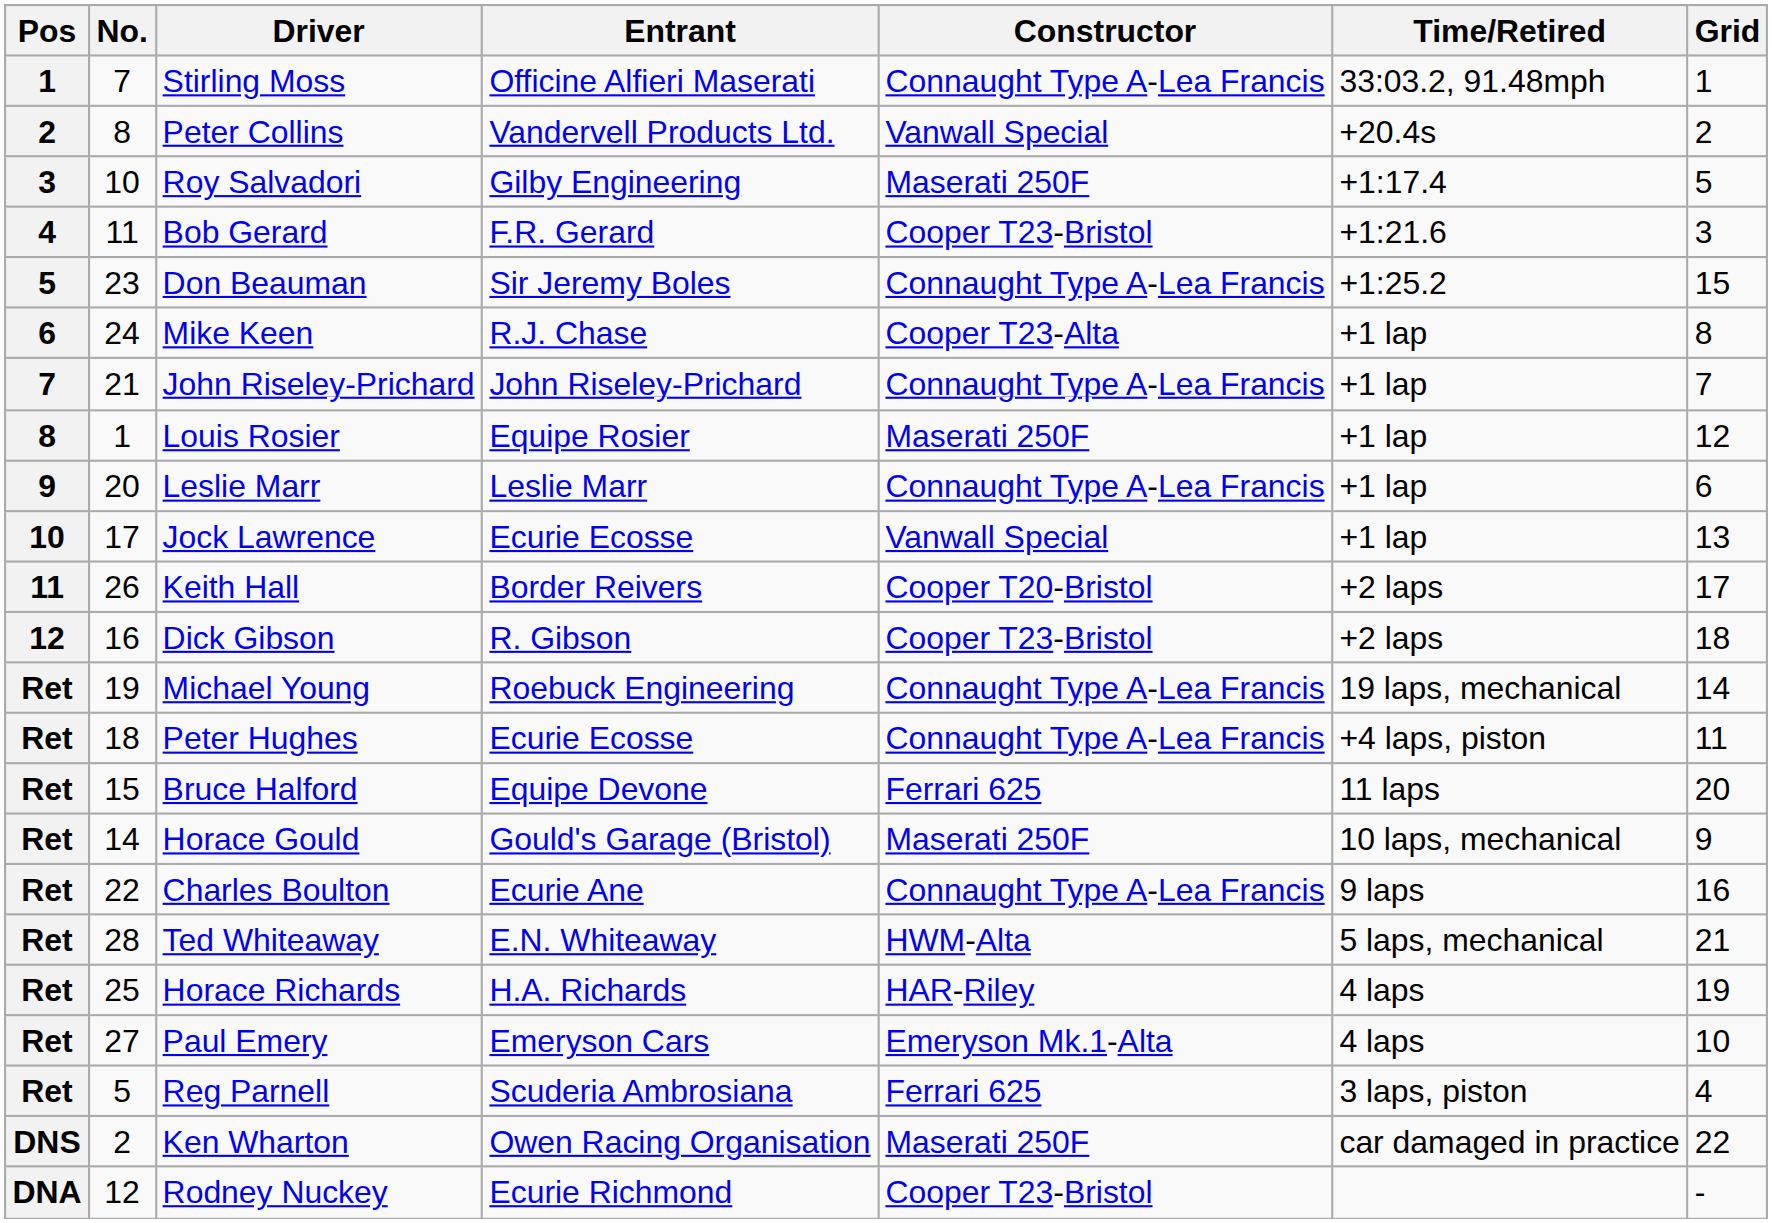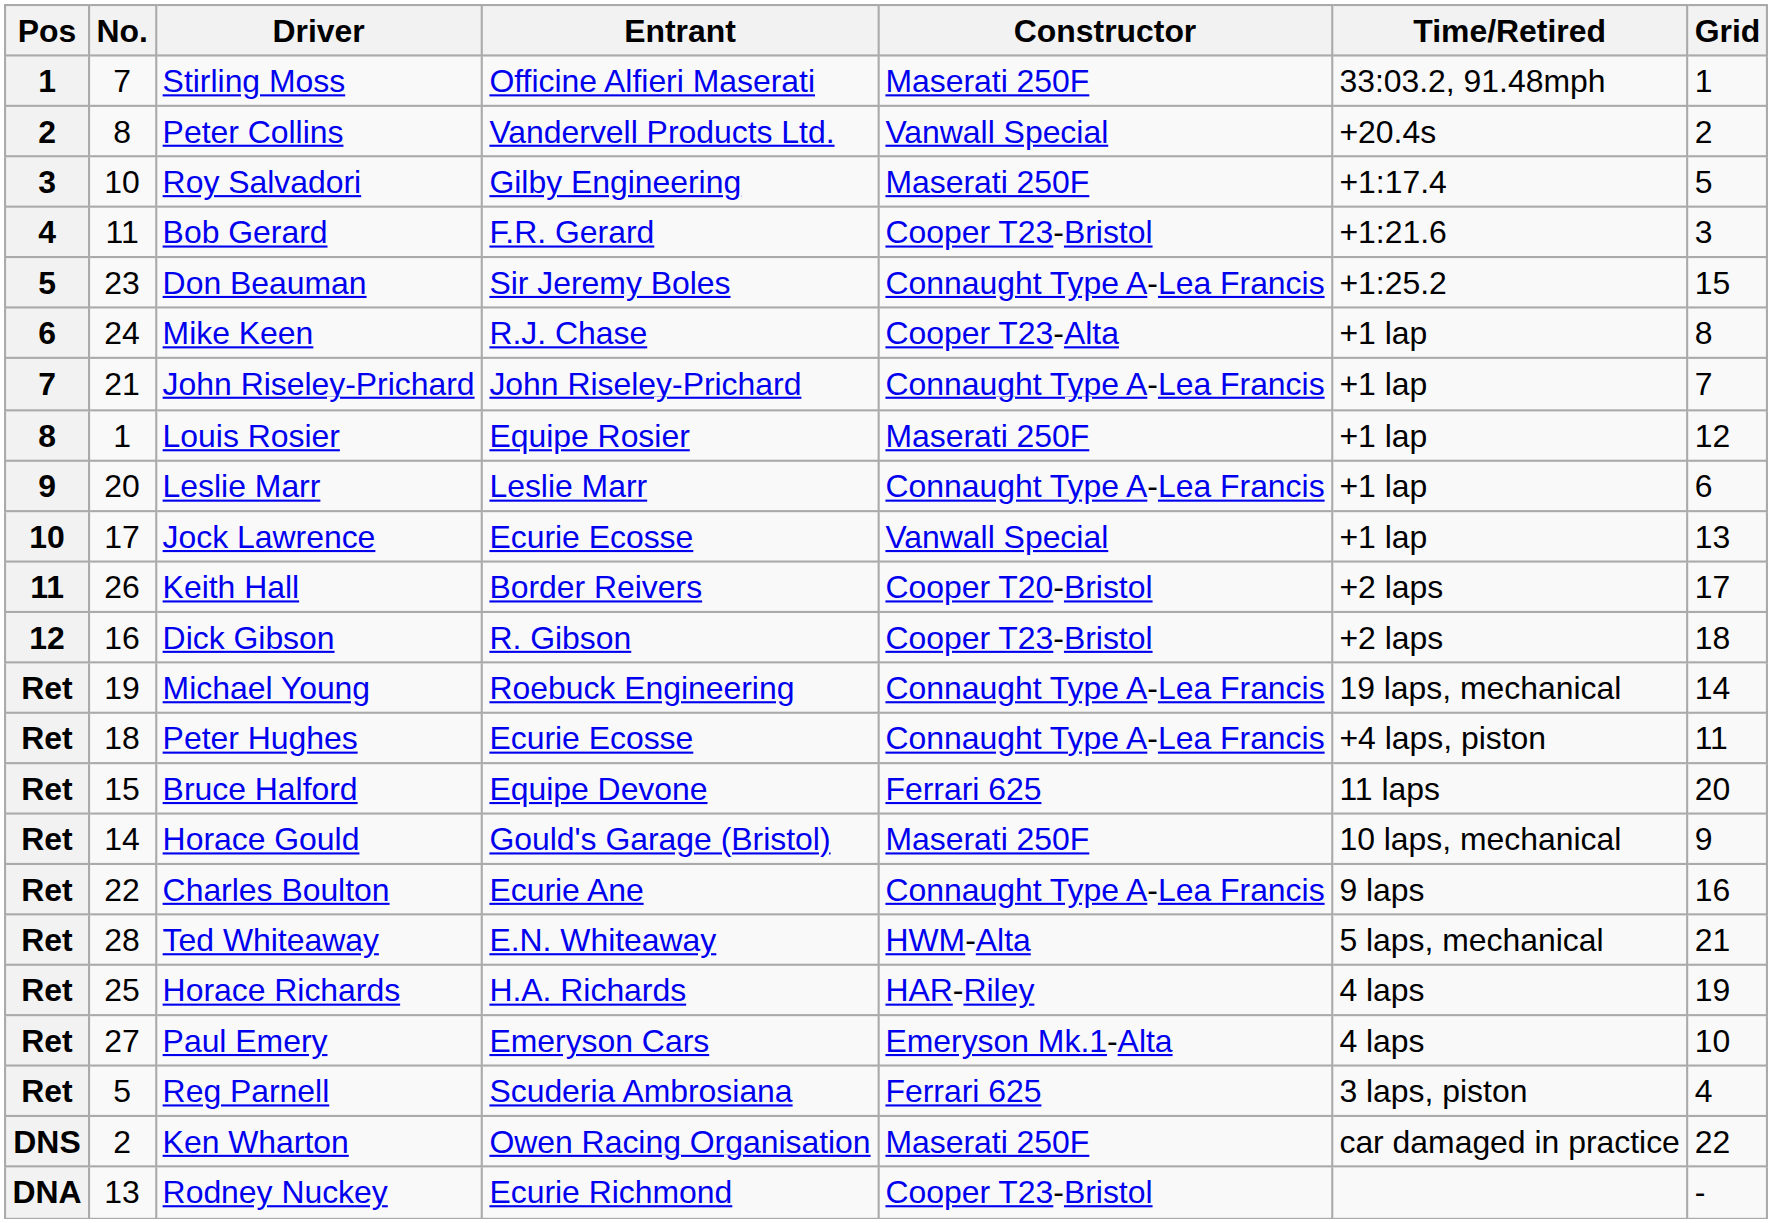Stirling Moss | Constructor: Connaught Type A-Lea Francis -> Maserati 250F
Rodney Nuckey | No.: 12 -> 13
